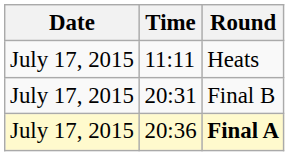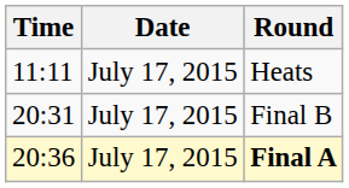columns swapped: Date <-> Time
